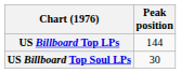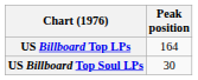US Billboard Top LPs | Peak position: 144 -> 164
